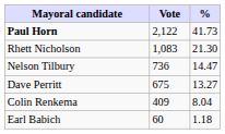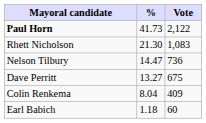columns swapped: Vote <-> %
